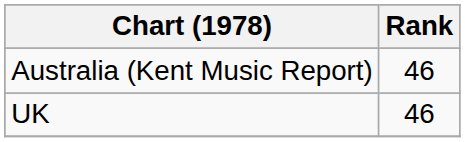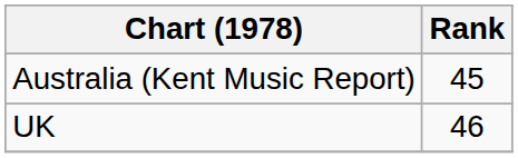Australia (Kent Music Report) | Rank: 46 -> 45
